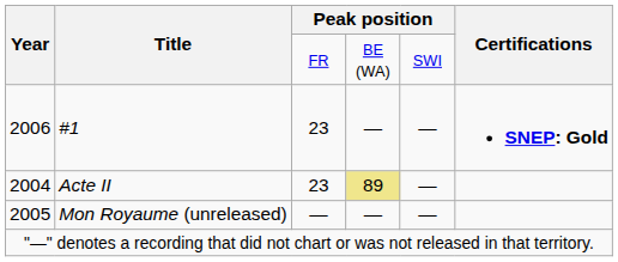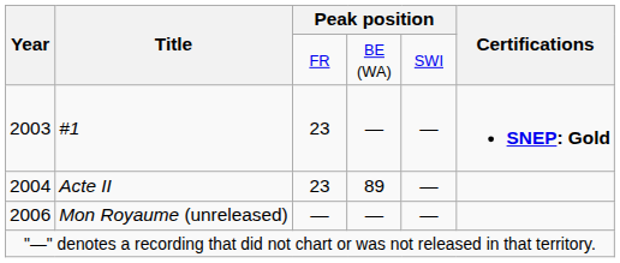#1 | Year: 2006 -> 2003
Acte II | column 4: khaki background -> no background
Mon Royaume (unreleased) | Year: 2005 -> 2006
